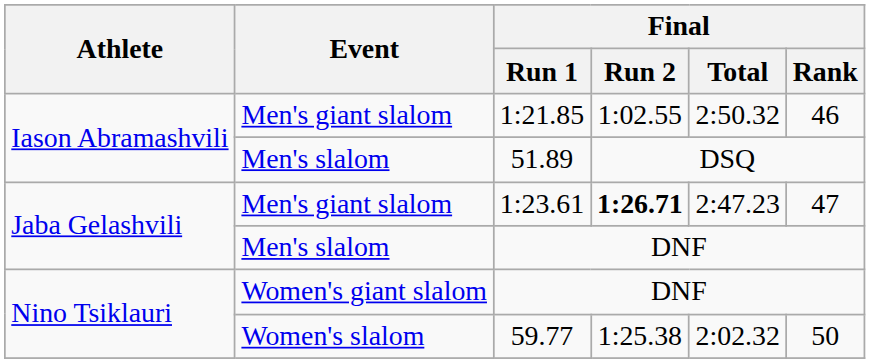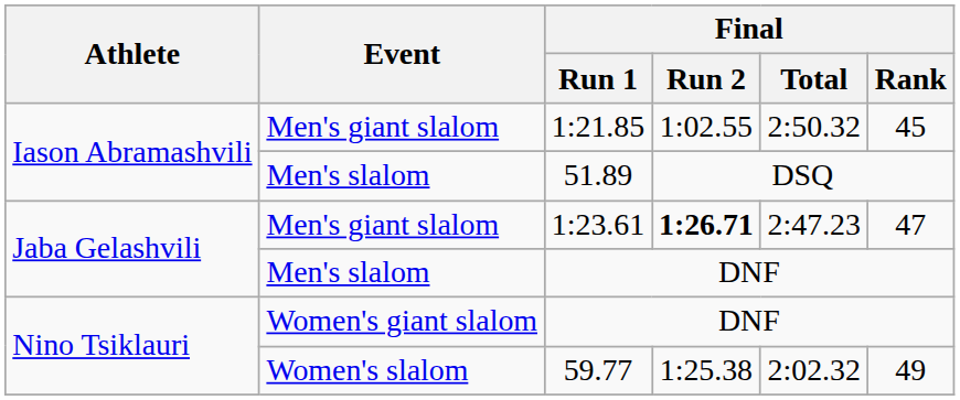1:21.85 | Final / Rank: 46 -> 45
59.77 | Final / Rank: 50 -> 49
